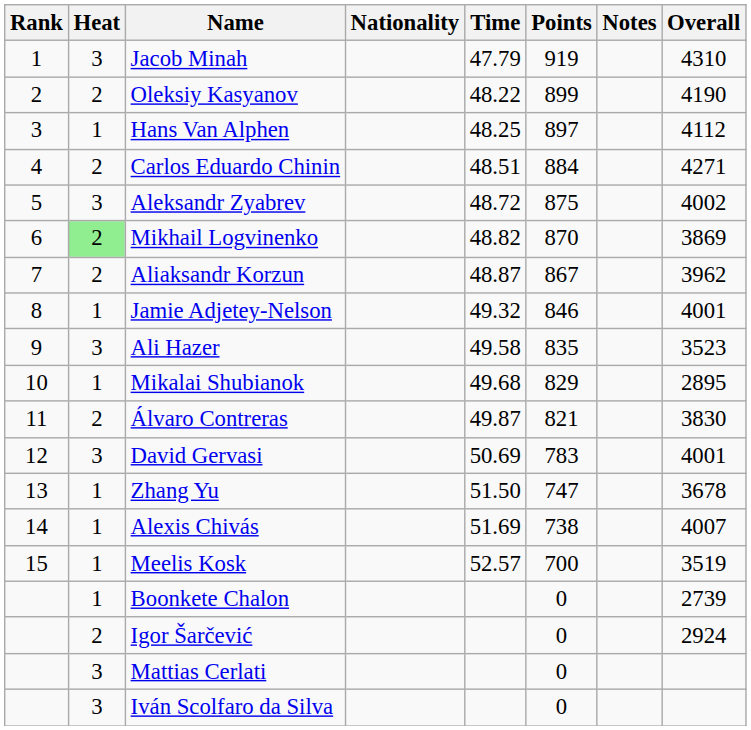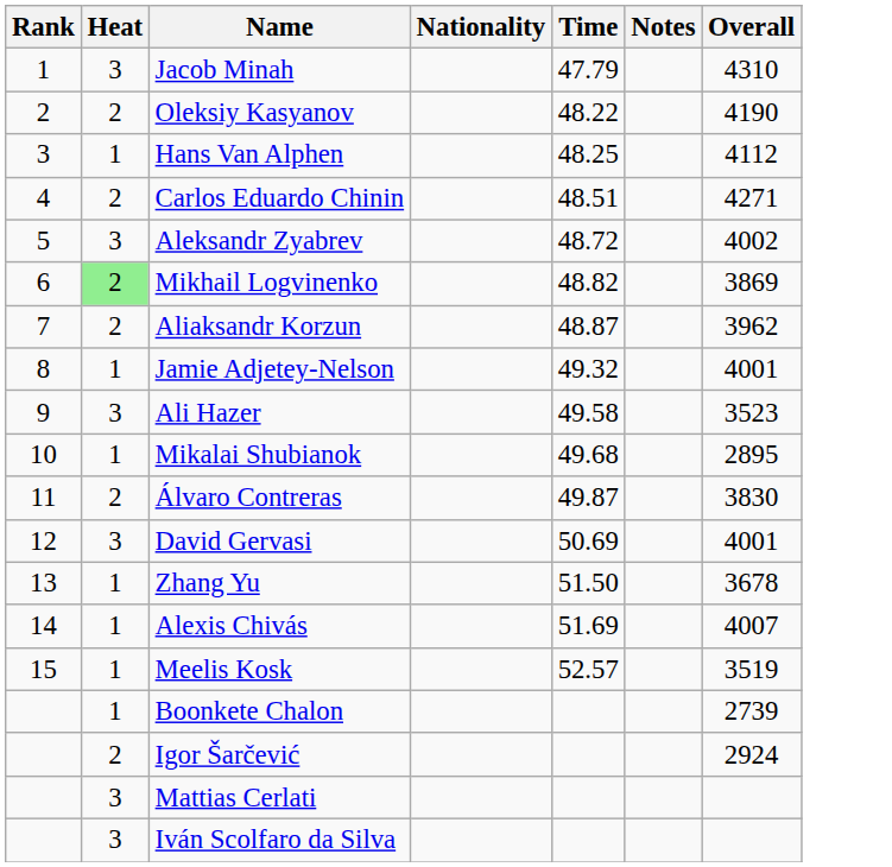- column: Points | 919 | 899 | 897 | 884 | 875 | 870 | 867 | 846 | 835 | 829 | 821 | 783 | 747 | 738 | 700 | 0 | 0 | 0 | 0
